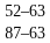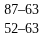rows swapped: 52–63 <-> 87–63
